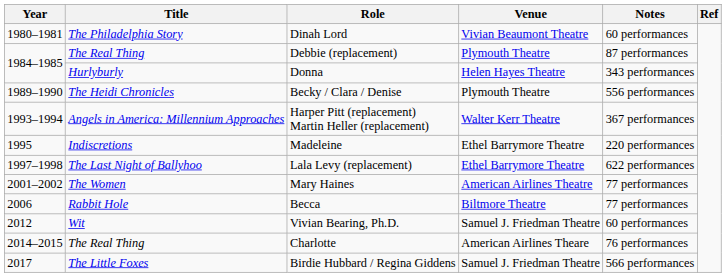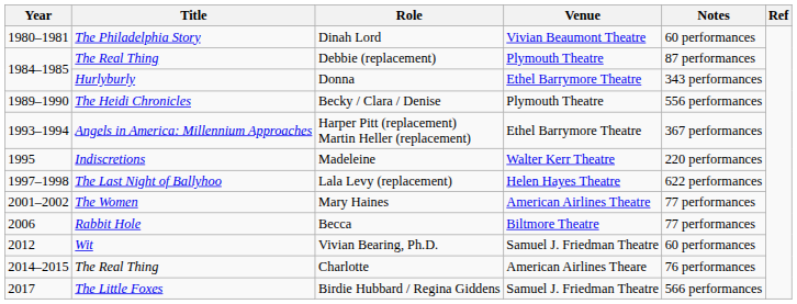Donna | Venue: Helen Hayes Theatre -> Ethel Barrymore Theatre
Harper Pitt (replacement) Martin Heller (replacement) | Venue: Walter Kerr Theatre -> Ethel Barrymore Theatre
Madeleine | Venue: Ethel Barrymore Theatre -> Walter Kerr Theatre
Lala Levy (replacement) | Venue: Ethel Barrymore Theatre -> Helen Hayes Theatre
